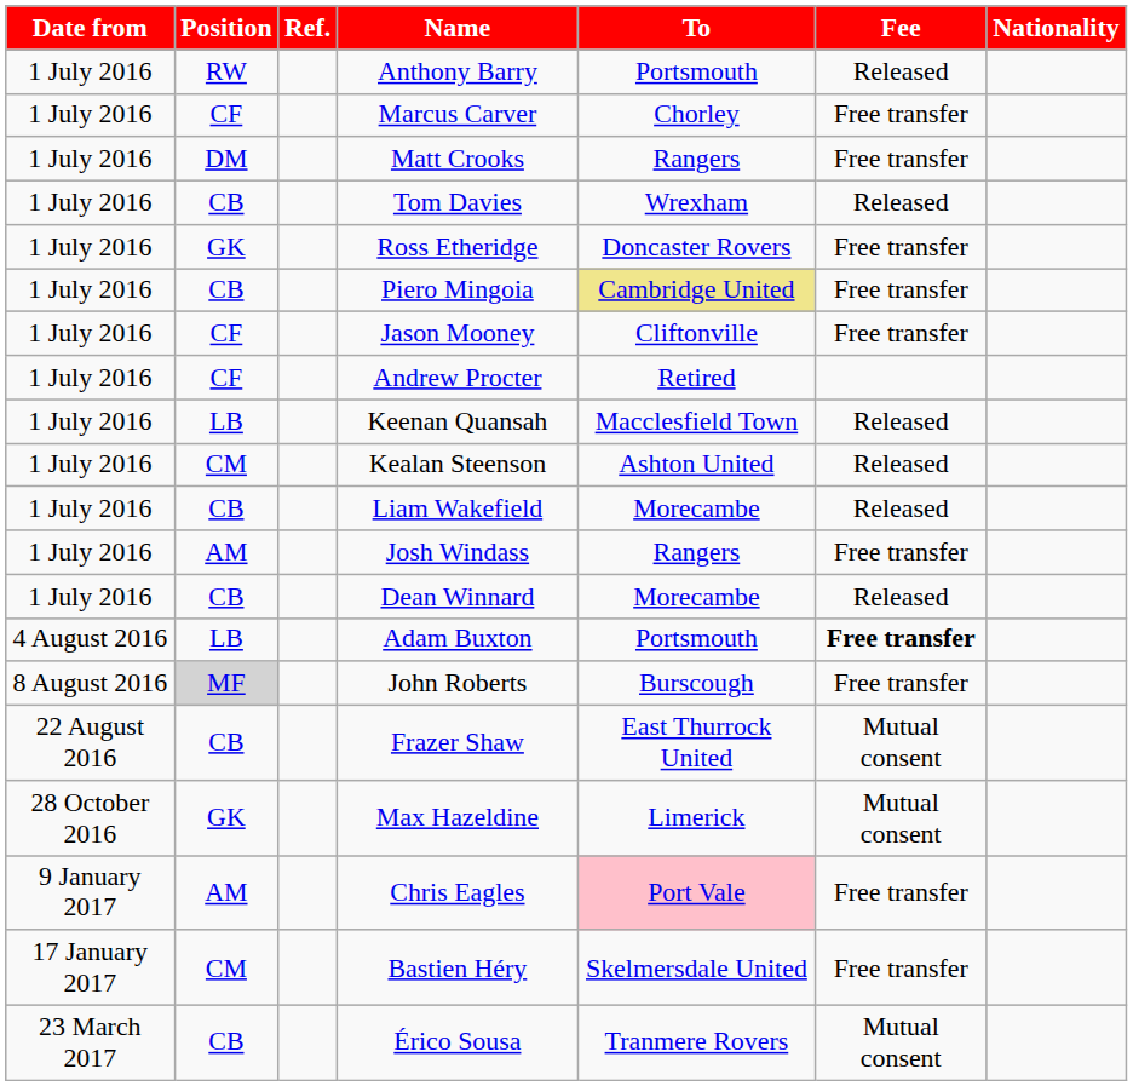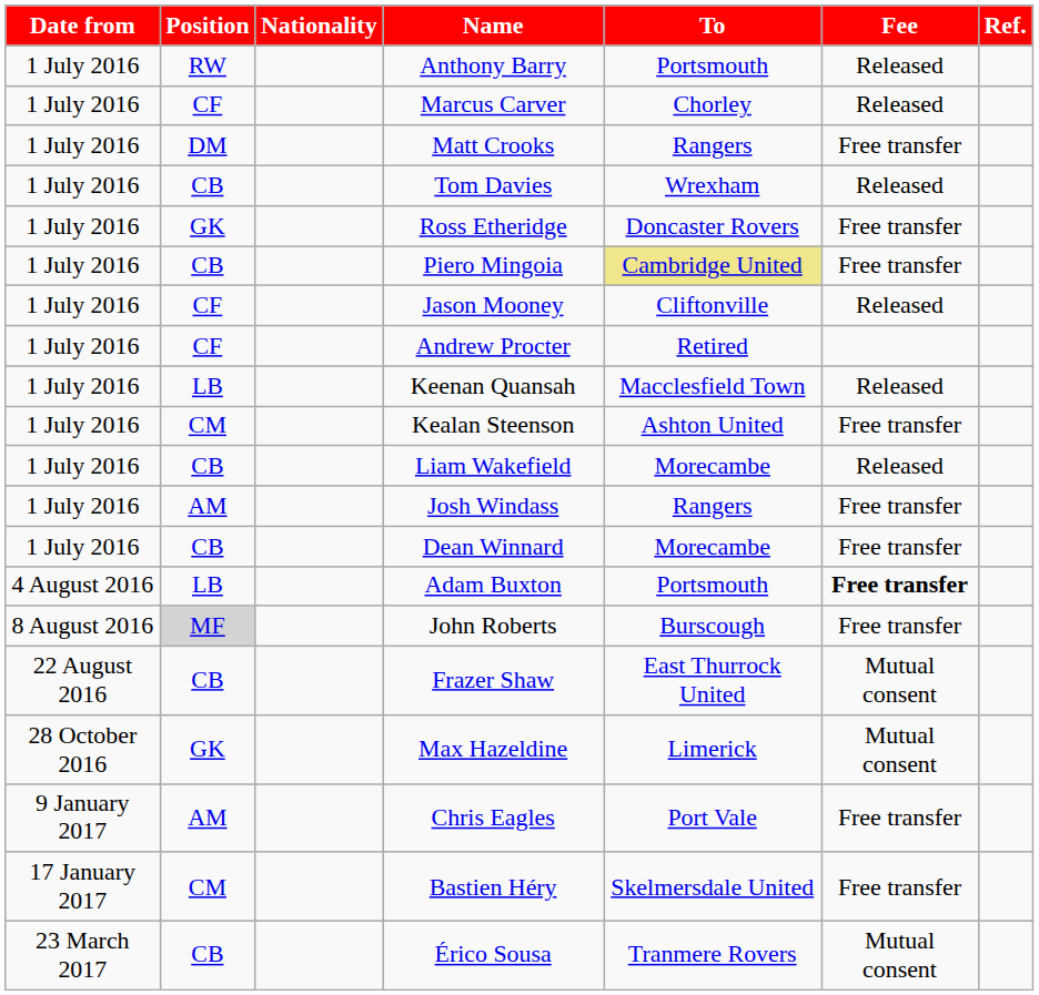columns swapped: Nationality <-> Ref.
Marcus Carver | Fee: Free transfer -> Released
Jason Mooney | Fee: Free transfer -> Released
Kealan Steenson | Fee: Released -> Free transfer
Dean Winnard | Fee: Released -> Free transfer
Chris Eagles | To: pink background -> no background
